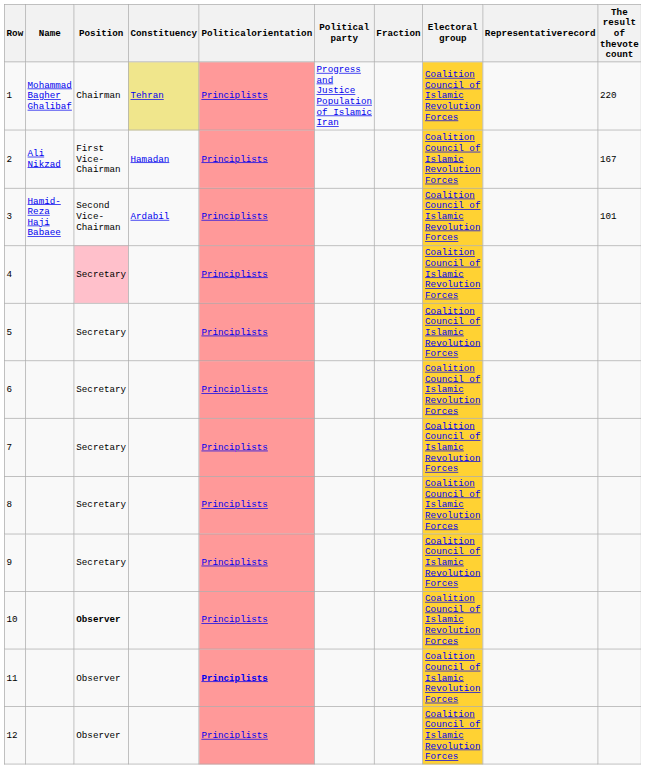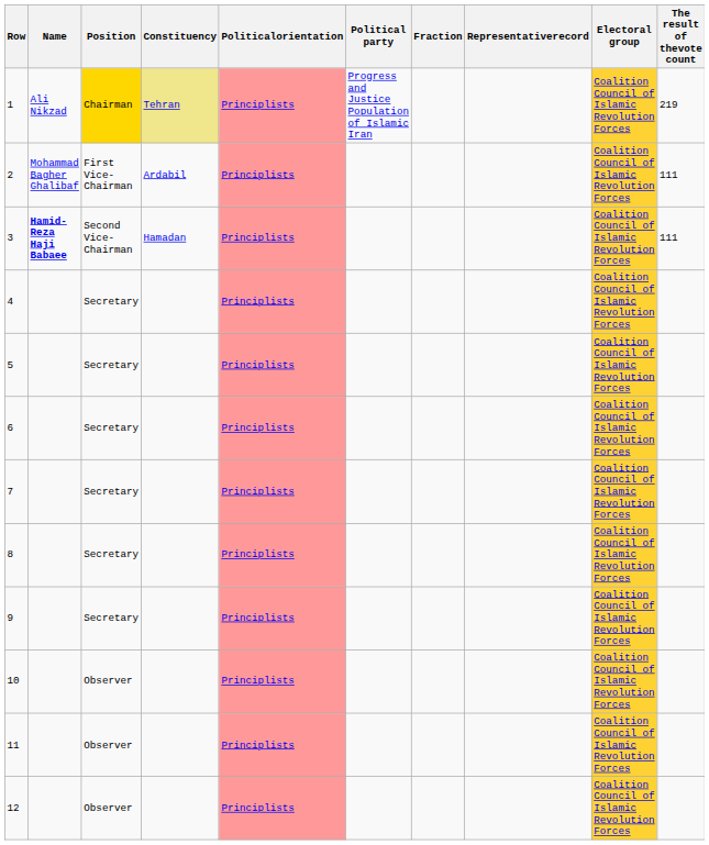columns swapped: Electoral group <-> Representativerecord
1 | Name: Mohammad Bagher Ghalibaf -> Ali Nikzad
1 | Position: no background -> gold background
1 | The result of thevote count: 220 -> 219
2 | Name: Ali Nikzad -> Mohammad Bagher Ghalibaf
2 | Constituency: Hamadan -> Ardabil
2 | The result of thevote count: 167 -> 111
3 | Name: normal -> bold
3 | Constituency: Ardabil -> Hamadan
3 | The result of thevote count: 101 -> 111
4 | Position: pink background -> no background
10 | Position: bold -> normal
11 | Politicalorientation: bold -> normal
